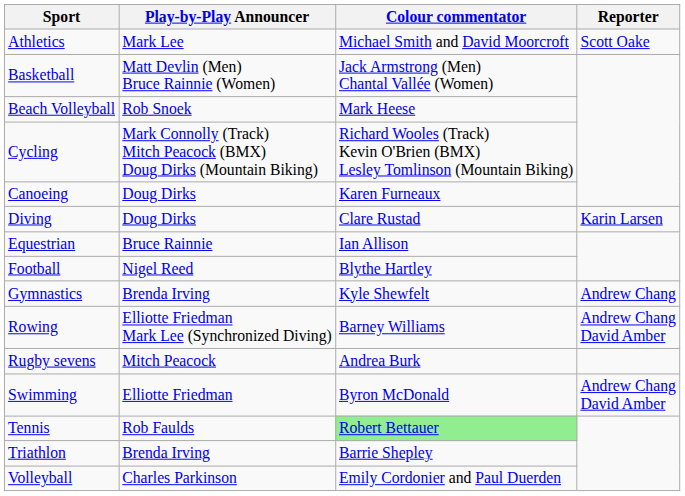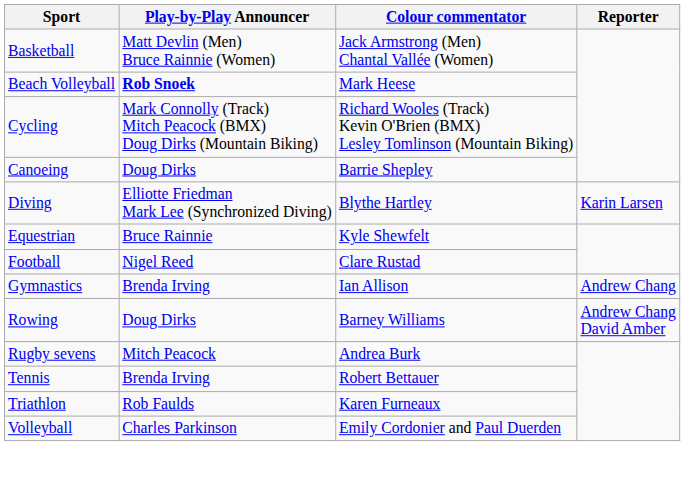- row: Athletics | Mark Lee | Michael Smith and David Moorcroft | Scott Oake
Beach Volleyball | Play-by-Play Announcer: normal -> bold
Canoeing | Colour commentator: Karen Furneaux -> Barrie Shepley
Diving | Play-by-Play Announcer: Doug Dirks -> Elliotte Friedman Mark Lee (Synchronized Diving)
Diving | Colour commentator: Clare Rustad -> Blythe Hartley
Equestrian | Colour commentator: Ian Allison -> Kyle Shewfelt
Football | Colour commentator: Blythe Hartley -> Clare Rustad
Gymnastics | Colour commentator: Kyle Shewfelt -> Ian Allison
Rowing | Play-by-Play Announcer: Elliotte Friedman Mark Lee (Synchronized Diving) -> Doug Dirks
- row: Swimming | Elliotte Friedman | Byron McDonald | Andrew Chang David Amber
Tennis | Play-by-Play Announcer: Rob Faulds -> Brenda Irving
Tennis | Colour commentator: lightgreen background -> no background
Triathlon | Play-by-Play Announcer: Brenda Irving -> Rob Faulds
Triathlon | Colour commentator: Barrie Shepley -> Karen Furneaux
